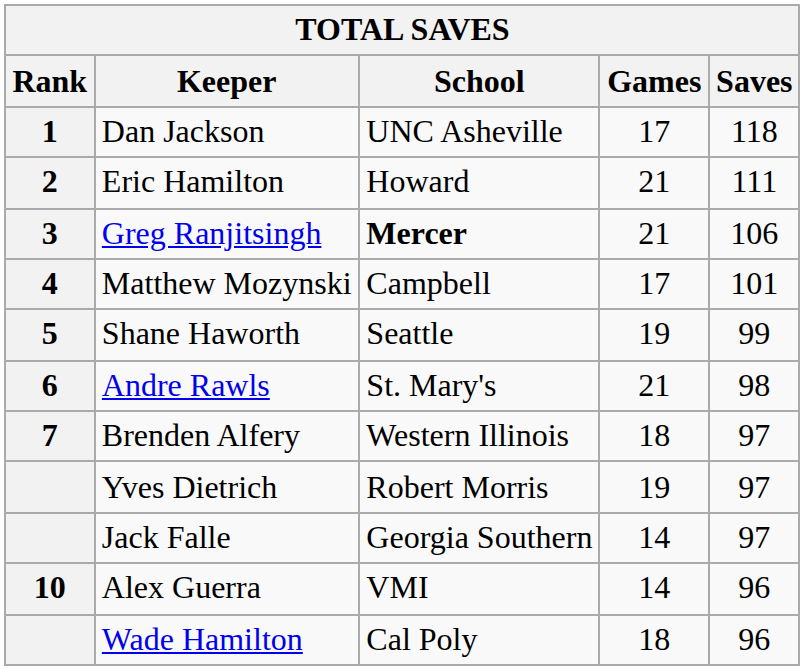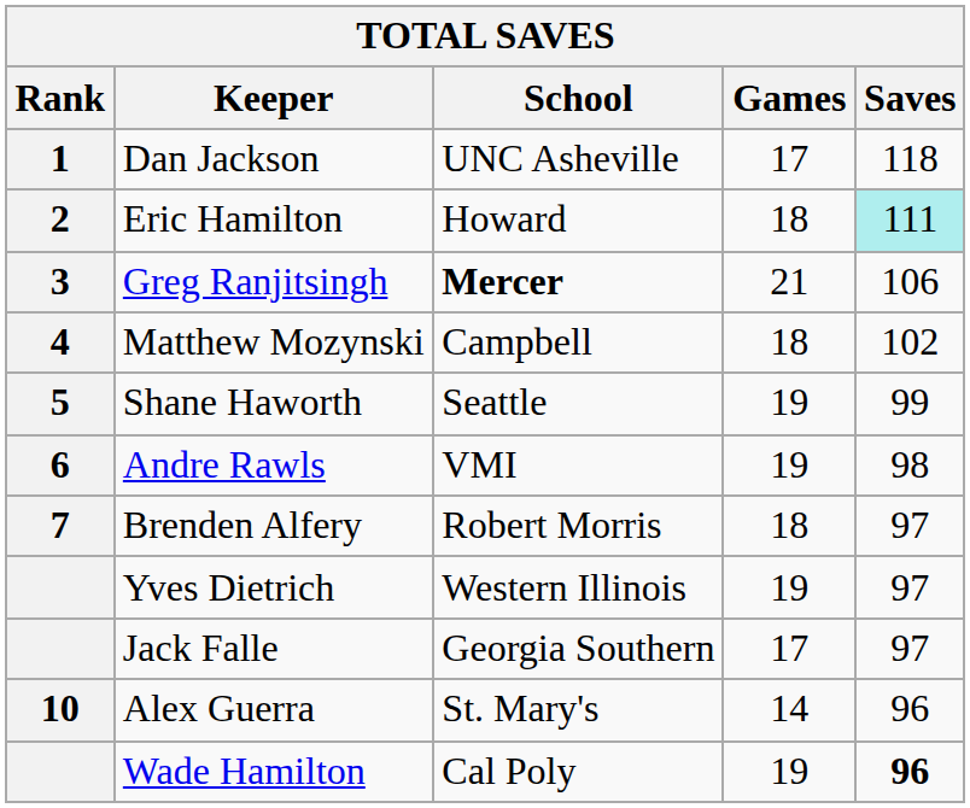Eric Hamilton | Games: 21 -> 18
Eric Hamilton | Saves: no background -> paleturquoise background
Matthew Mozynski | Games: 17 -> 18
Matthew Mozynski | Saves: 101 -> 102
Andre Rawls | School: St. Mary's -> VMI
Andre Rawls | Games: 21 -> 19
Brenden Alfery | School: Western Illinois -> Robert Morris
Yves Dietrich | School: Robert Morris -> Western Illinois
Jack Falle | Games: 14 -> 17
Alex Guerra | School: VMI -> St. Mary's
Wade Hamilton | Games: 18 -> 19
Wade Hamilton | Saves: normal -> bold
